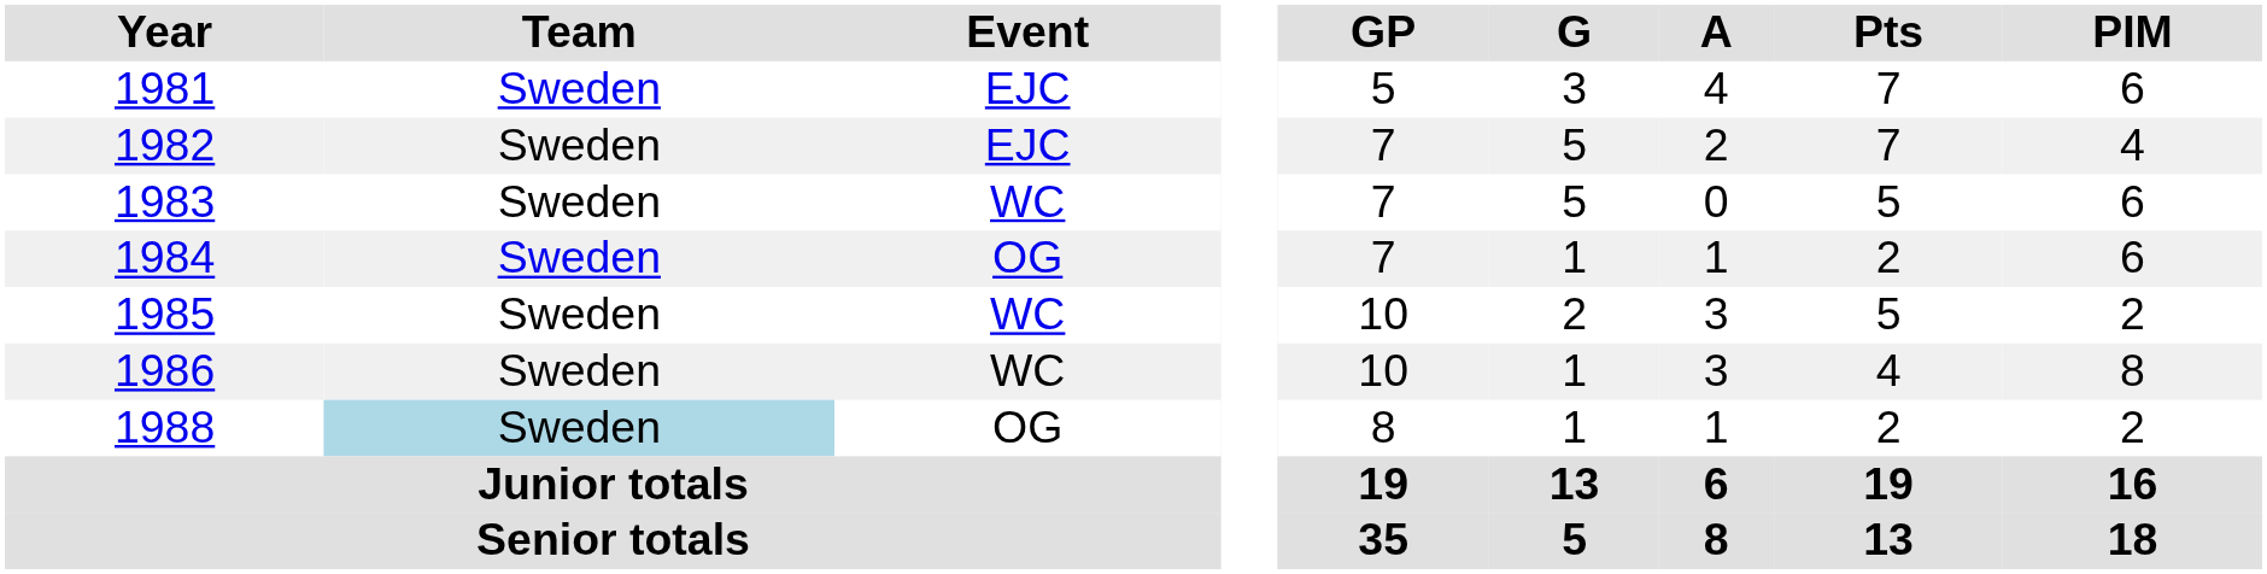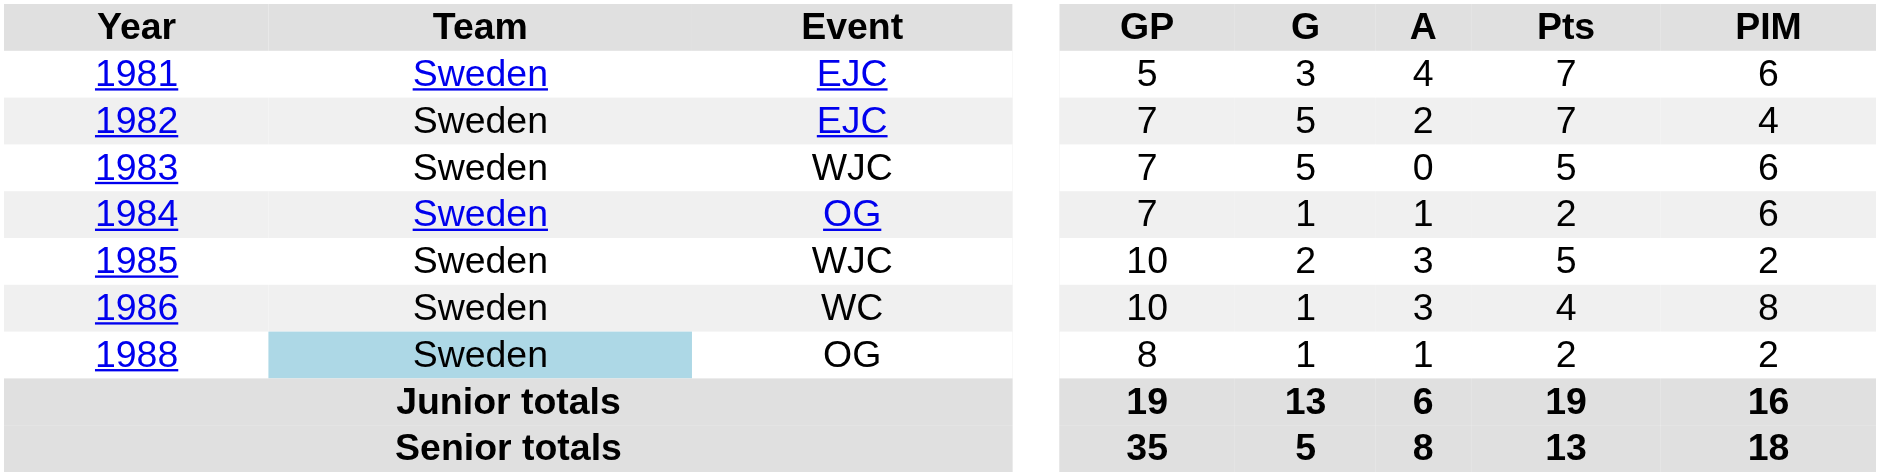1983 | Event: WC -> WJC
1985 | Event: WC -> WJC
